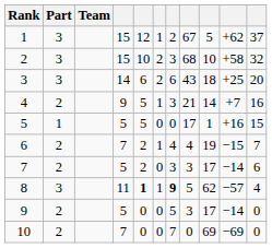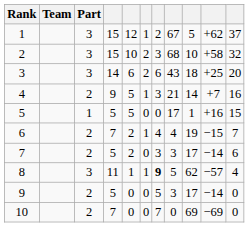columns swapped: Team <-> Part
8 | column 5: bold -> normal
